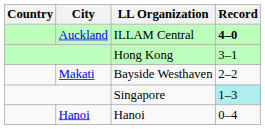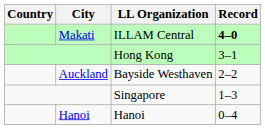ILLAM Central | City: Auckland -> Makati
Bayside Westhaven | City: Makati -> Auckland
Singapore | Record: paleturquoise background -> no background
